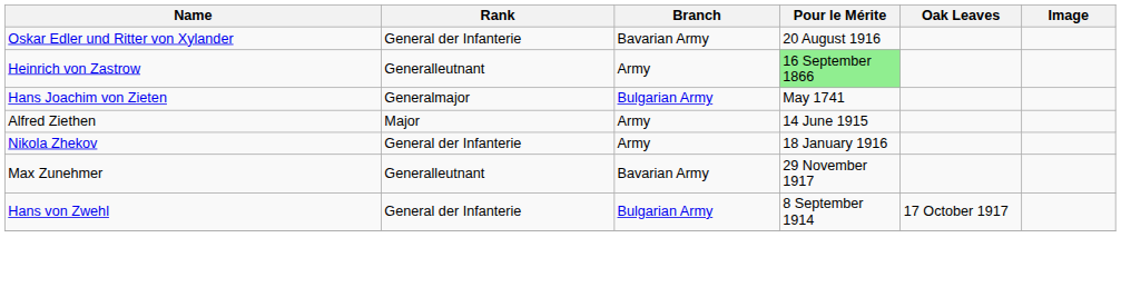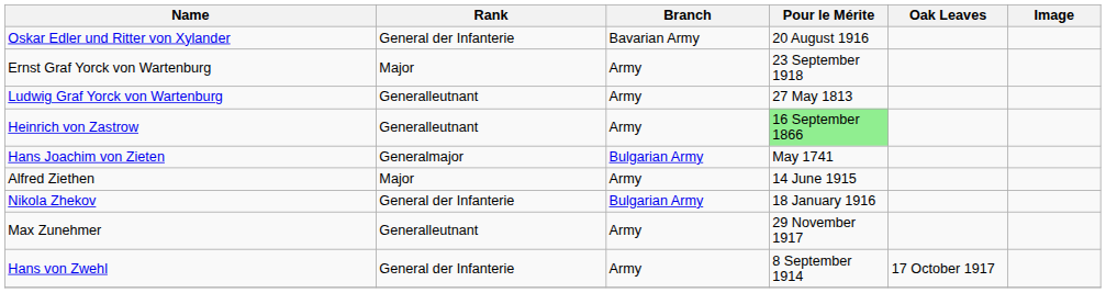+ row: Ernst Graf Yorck von Wartenburg | Major | Army | 23 September 1918
+ row: Ludwig Graf Yorck von Wartenburg | Generalleutnant | Army | 27 May 1813
Nikola Zhekov | Branch: Army -> Bulgarian Army
Max Zunehmer | Branch: Bavarian Army -> Army
Hans von Zwehl | Branch: Bulgarian Army -> Army
